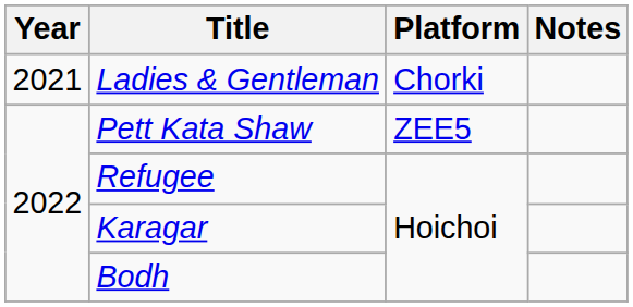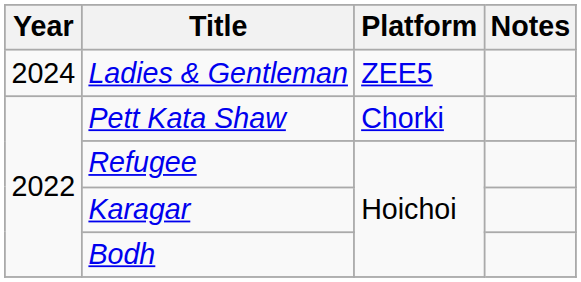Ladies & Gentleman | Year: 2021 -> 2024
Ladies & Gentleman | Platform: Chorki -> ZEE5
Pett Kata Shaw | Platform: ZEE5 -> Chorki
